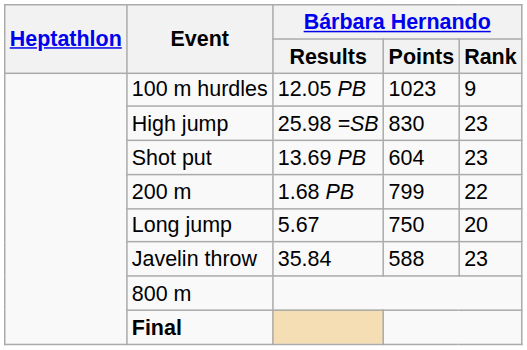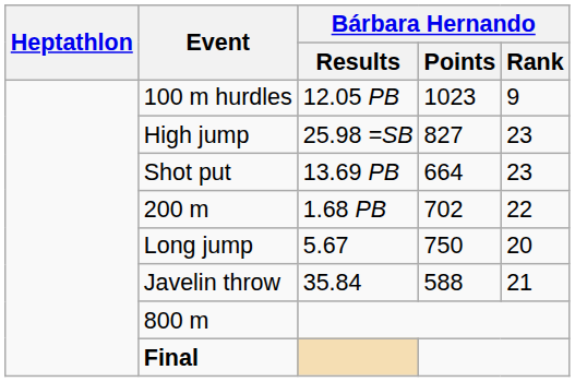High jump | Bárbara Hernando / Points: 830 -> 827
Shot put | Bárbara Hernando / Points: 604 -> 664
200 m | Bárbara Hernando / Points: 799 -> 702
Javelin throw | Bárbara Hernando / Rank: 23 -> 21
